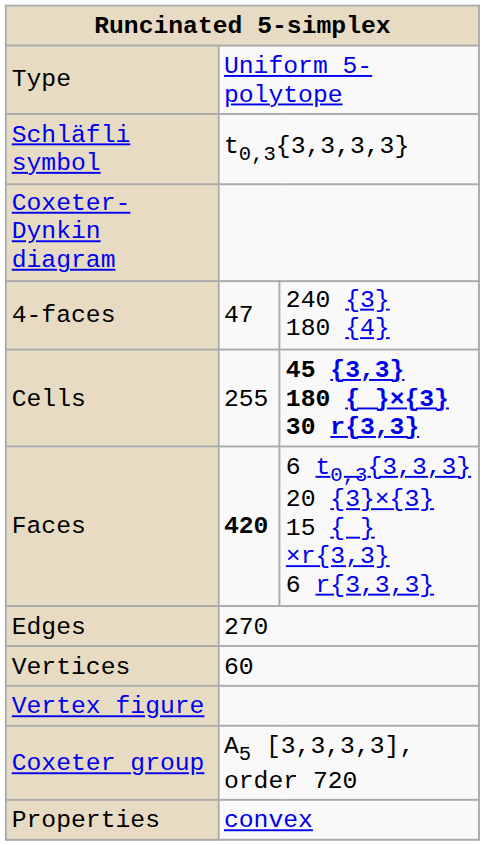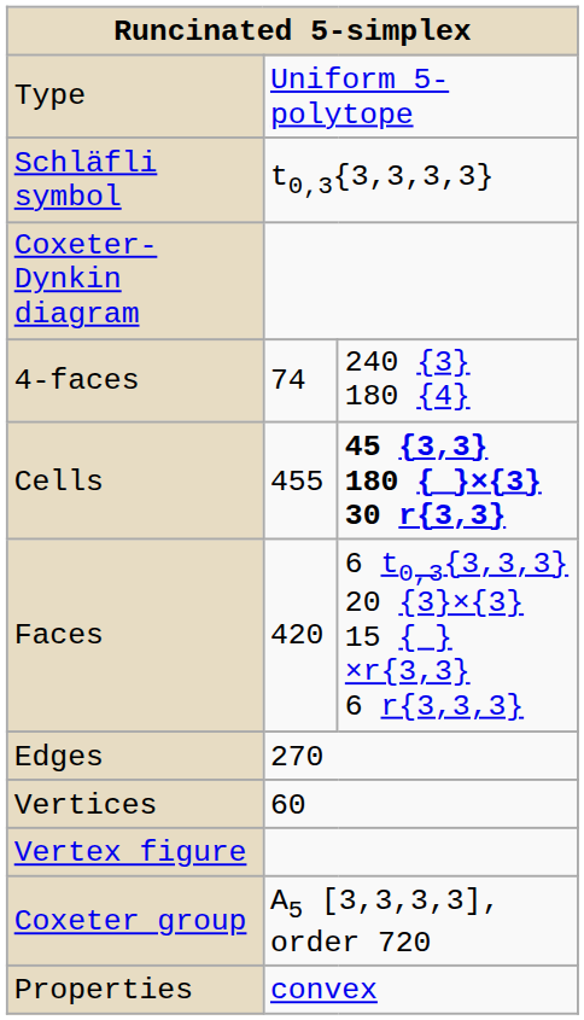4-faces | column 2: 47 -> 74
Cells | column 2: 255 -> 455
Faces | column 2: bold -> normal
